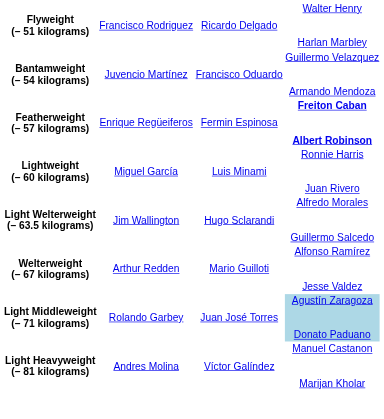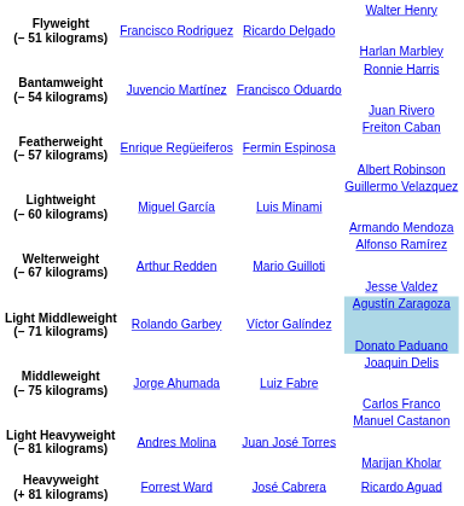Bantamweight (– 54 kilograms) | column 4: Guillermo Velazquez Armando Mendoza -> Ronnie Harris Juan Rivero
Featherweight (– 57 kilograms) | column 4: bold -> normal
Lightweight (– 60 kilograms) | column 4: Ronnie Harris Juan Rivero -> Guillermo Velazquez Armando Mendoza
- row: Light Welterweight (– 63.5 kilograms) | Jim Wallington | Hugo Sclarandi | Alfredo Morales Guillermo Salcedo
Light Middleweight (– 71 kilograms) | column 3: Juan José Torres -> Víctor Galíndez
+ row: Middleweight (– 75 kilograms) | Jorge Ahumada | Luiz Fabre | Joaquin Delis Carlos Franco
Light Heavyweight (– 81 kilograms) | column 3: Víctor Galíndez -> Juan José Torres
+ row: Heavyweight (+ 81 kilograms) | Forrest Ward | José Cabrera | Ricardo Aguad
